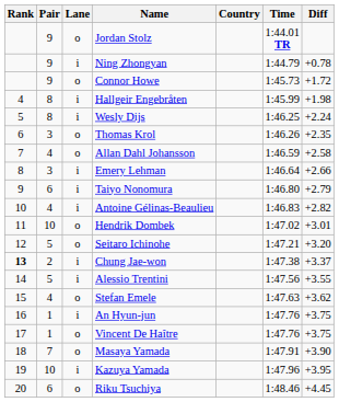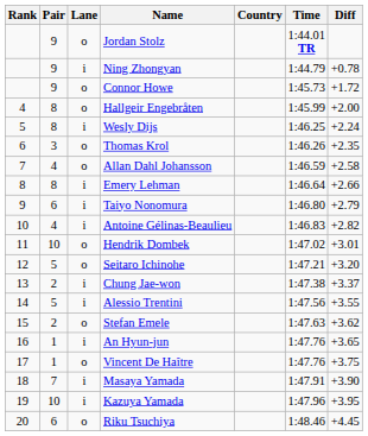Hallgeir Engebråten | Lane: i -> o
Hallgeir Engebråten | Diff: +1.98 -> +2.00
Emery Lehman | Pair: 3 -> 8
Chung Jae-won | Rank: bold -> normal
Stefan Emele | Pair: 4 -> 2
An Hyun-jun | Diff: +3.75 -> +3.65
Masaya Yamada | Lane: o -> i
